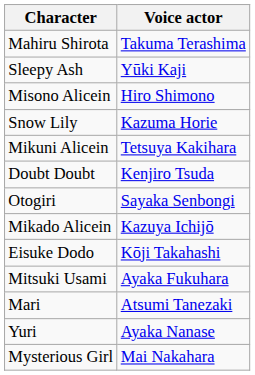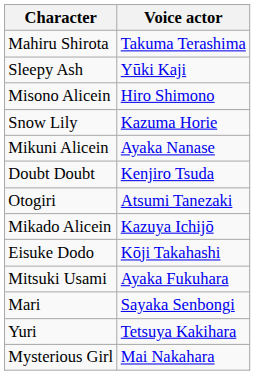Mikuni Alicein | Voice actor: Tetsuya Kakihara -> Ayaka Nanase
Otogiri | Voice actor: Sayaka Senbongi -> Atsumi Tanezaki
Mari | Voice actor: Atsumi Tanezaki -> Sayaka Senbongi
Yuri | Voice actor: Ayaka Nanase -> Tetsuya Kakihara
